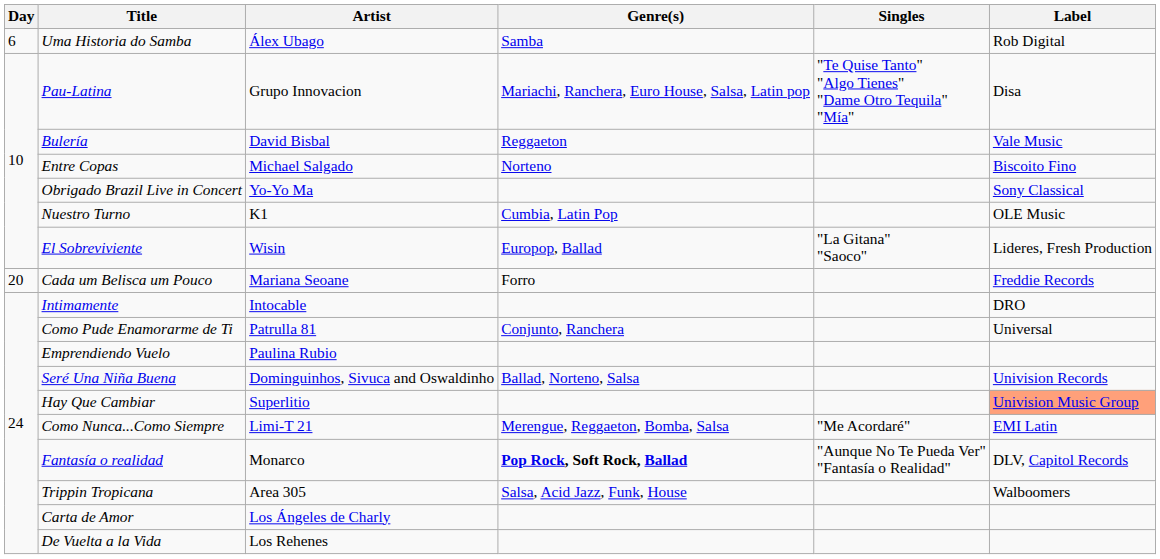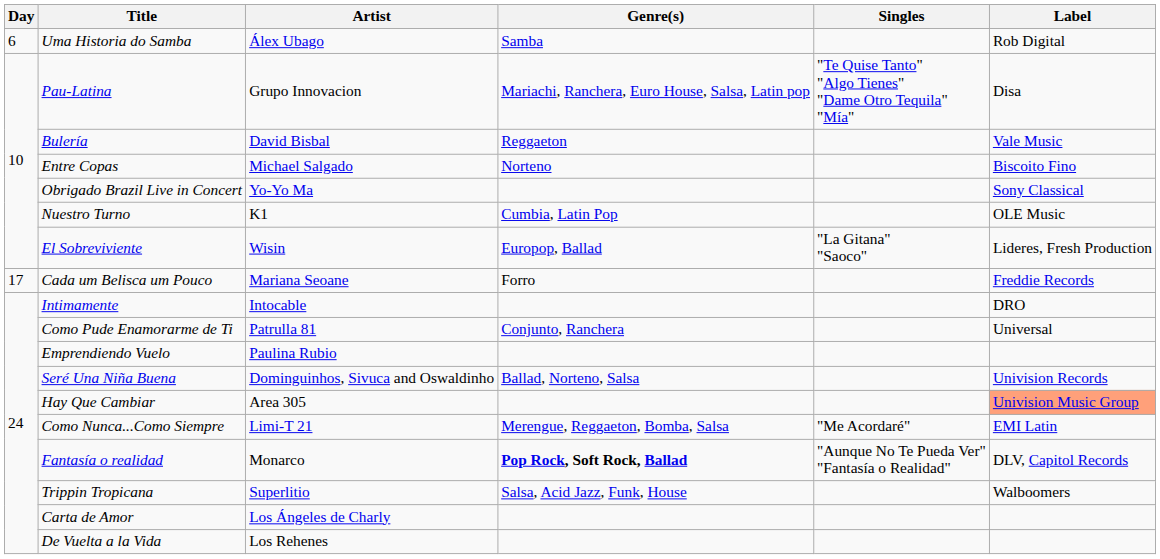Cada um Belisca um Pouco | Day: 20 -> 17
Hay Que Cambiar | Artist: Superlitio -> Area 305
Trippin Tropicana | Artist: Area 305 -> Superlitio
